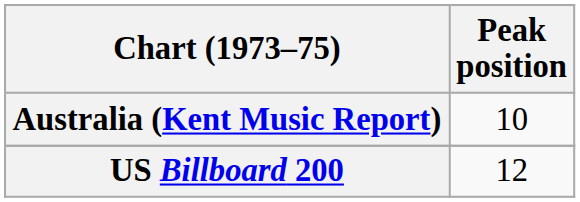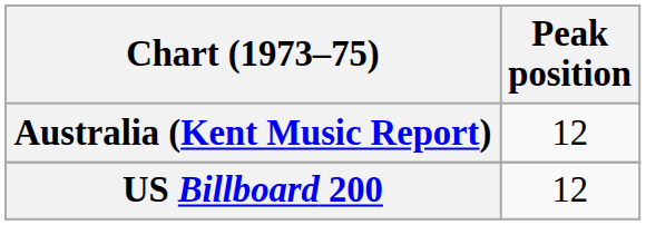Australia (Kent Music Report) | Peak position: 10 -> 12
